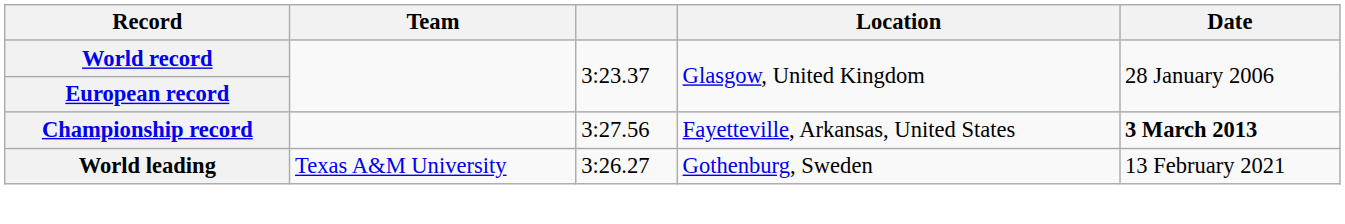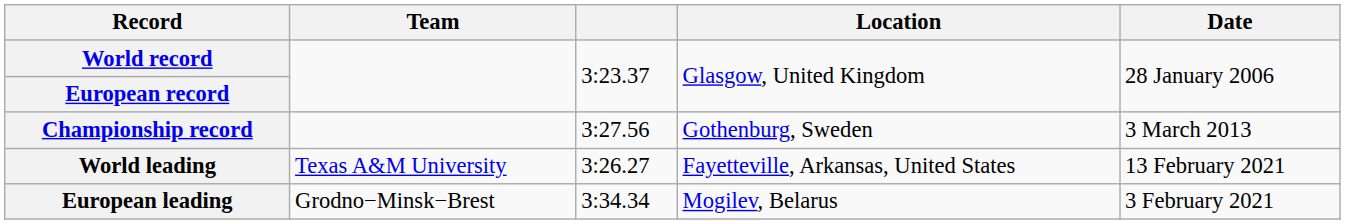Championship record | Location: Fayetteville, Arkansas, United States -> Gothenburg, Sweden
Championship record | Date: bold -> normal
World leading | Location: Gothenburg, Sweden -> Fayetteville, Arkansas, United States
+ row: European leading | Grodno−Minsk−Brest | 3:34.34 | Mogilev, Belarus | 3 February 2021
